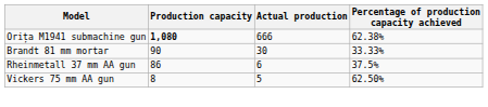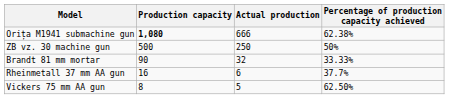+ row: ZB vz. 30 machine gun | 500 | 250 | 50%
Brandt 81 mm mortar | Actual production: 30 -> 32
Rheinmetall 37 mm AA gun | Production capacity: 86 -> 16
Rheinmetall 37 mm AA gun | Percentage of production capacity achieved: 37.5% -> 37.7%
